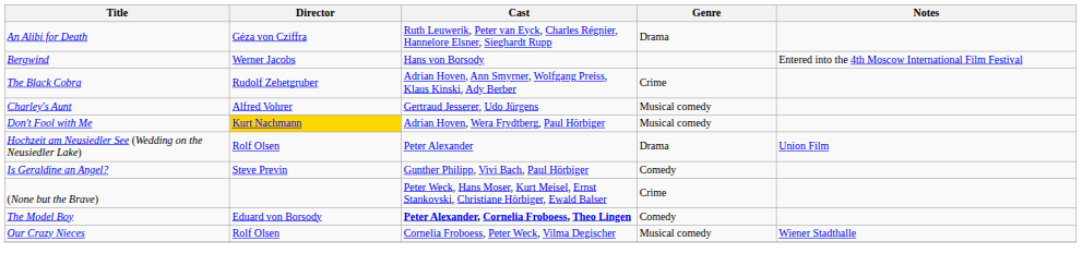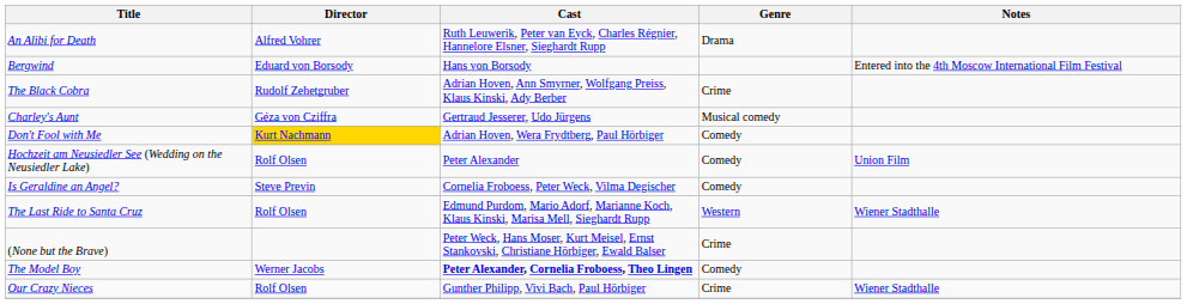An Alibi for Death | Director: Géza von Cziffra -> Alfred Vohrer
Bergwind | Director: Werner Jacobs -> Eduard von Borsody
Charley's Aunt | Director: Alfred Vohrer -> Géza von Cziffra
Don't Fool with Me | Genre: Musical comedy -> Comedy
Hochzeit am Neusiedler See (Wedding on the Neusiedler Lake) | Genre: Drama -> Comedy
Is Geraldine an Angel? | Cast: Gunther Philipp, Vivi Bach, Paul Hörbiger -> Cornelia Froboess, Peter Weck, Vilma Degischer
+ row: The Last Ride to Santa Cruz | Rolf Olsen | Edmund Purdom, Mario Adorf, Marianne Koch, Klaus Kinski, Marisa Mell, Sieghardt Rupp | Western | Wiener Stadthalle
The Model Boy | Director: Eduard von Borsody -> Werner Jacobs
Our Crazy Nieces | Cast: Cornelia Froboess, Peter Weck, Vilma Degischer -> Gunther Philipp, Vivi Bach, Paul Hörbiger
Our Crazy Nieces | Genre: Musical comedy -> Crime
